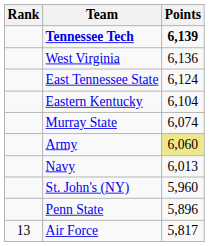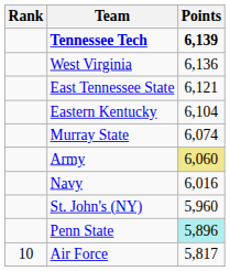East Tennessee State | Points: 6,124 -> 6,121
Navy | Points: 6,013 -> 6,016
Penn State | Points: no background -> paleturquoise background
Air Force | Rank: 13 -> 10
